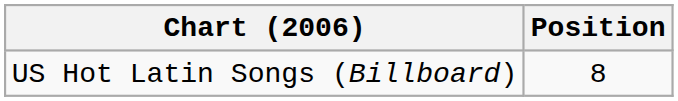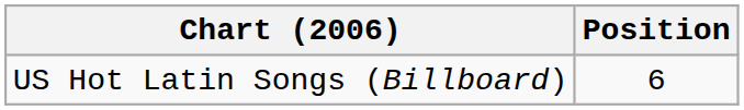US Hot Latin Songs (Billboard) | Position: 8 -> 6
